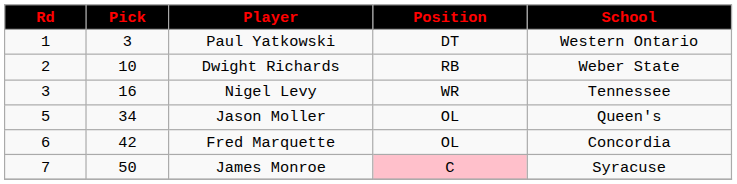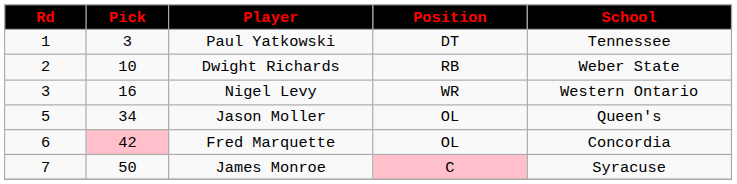Paul Yatkowski | School: Western Ontario -> Tennessee
Nigel Levy | School: Tennessee -> Western Ontario
Fred Marquette | Pick: no background -> pink background
